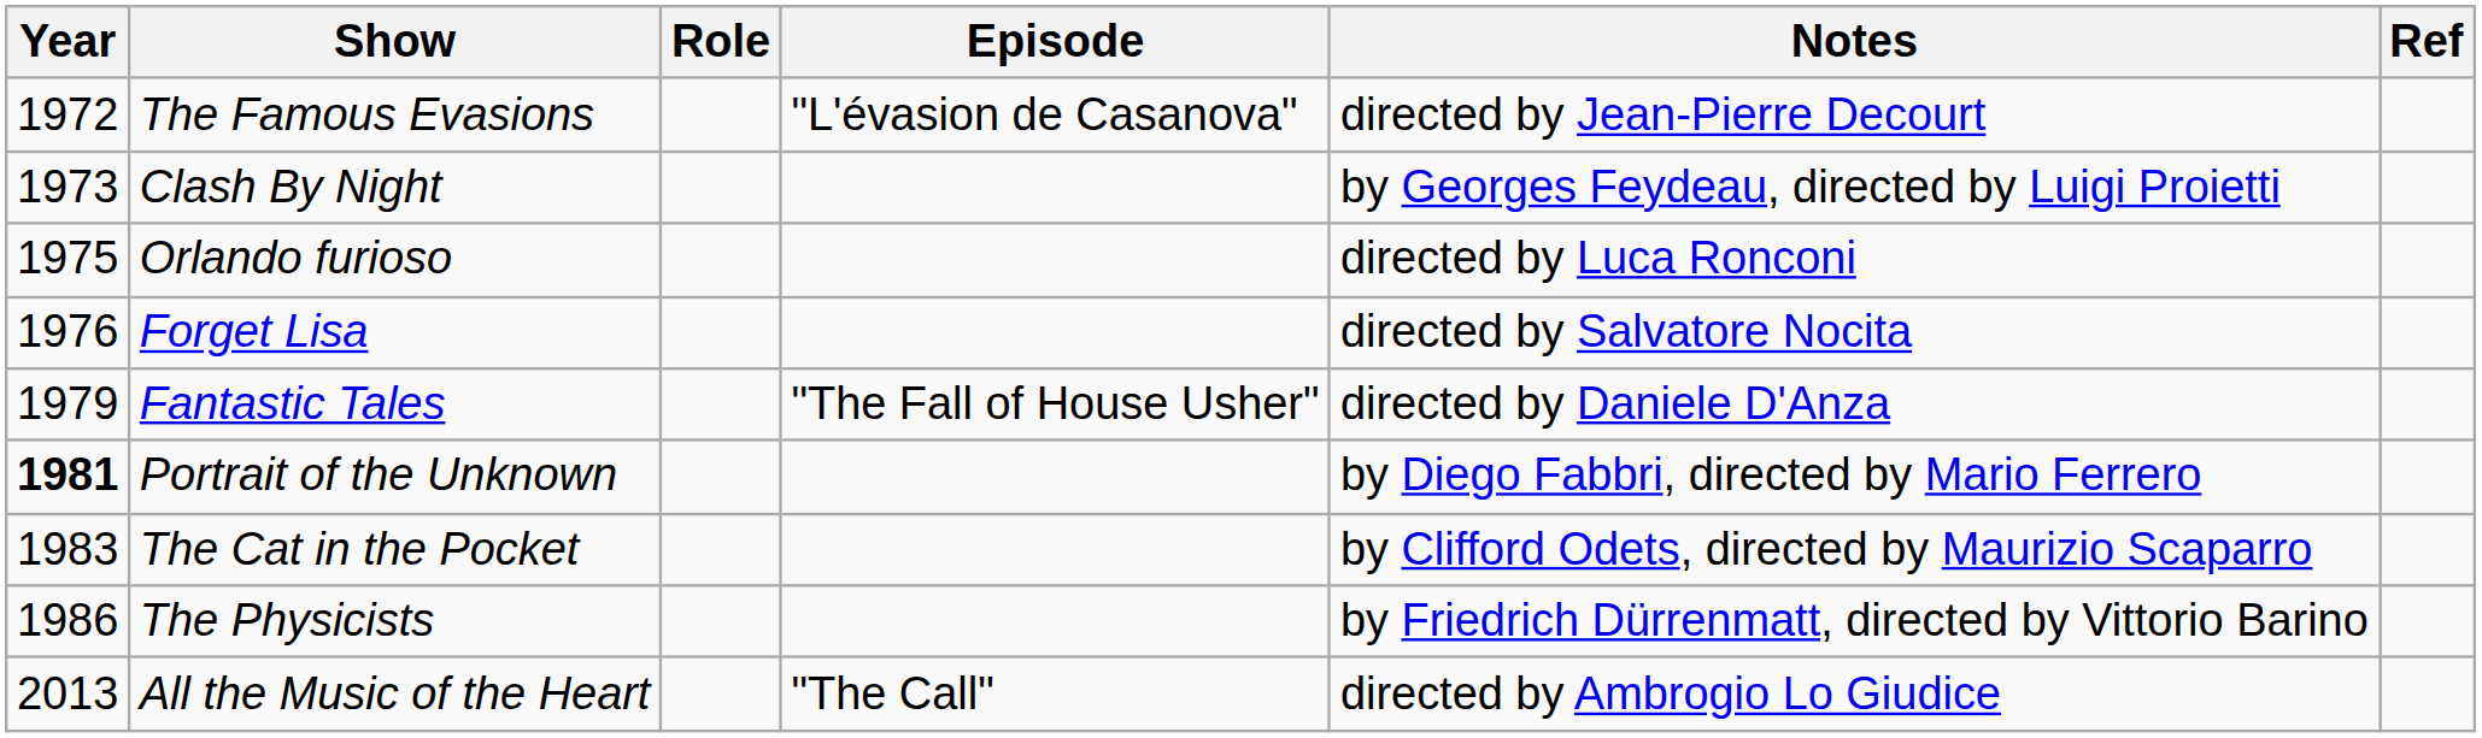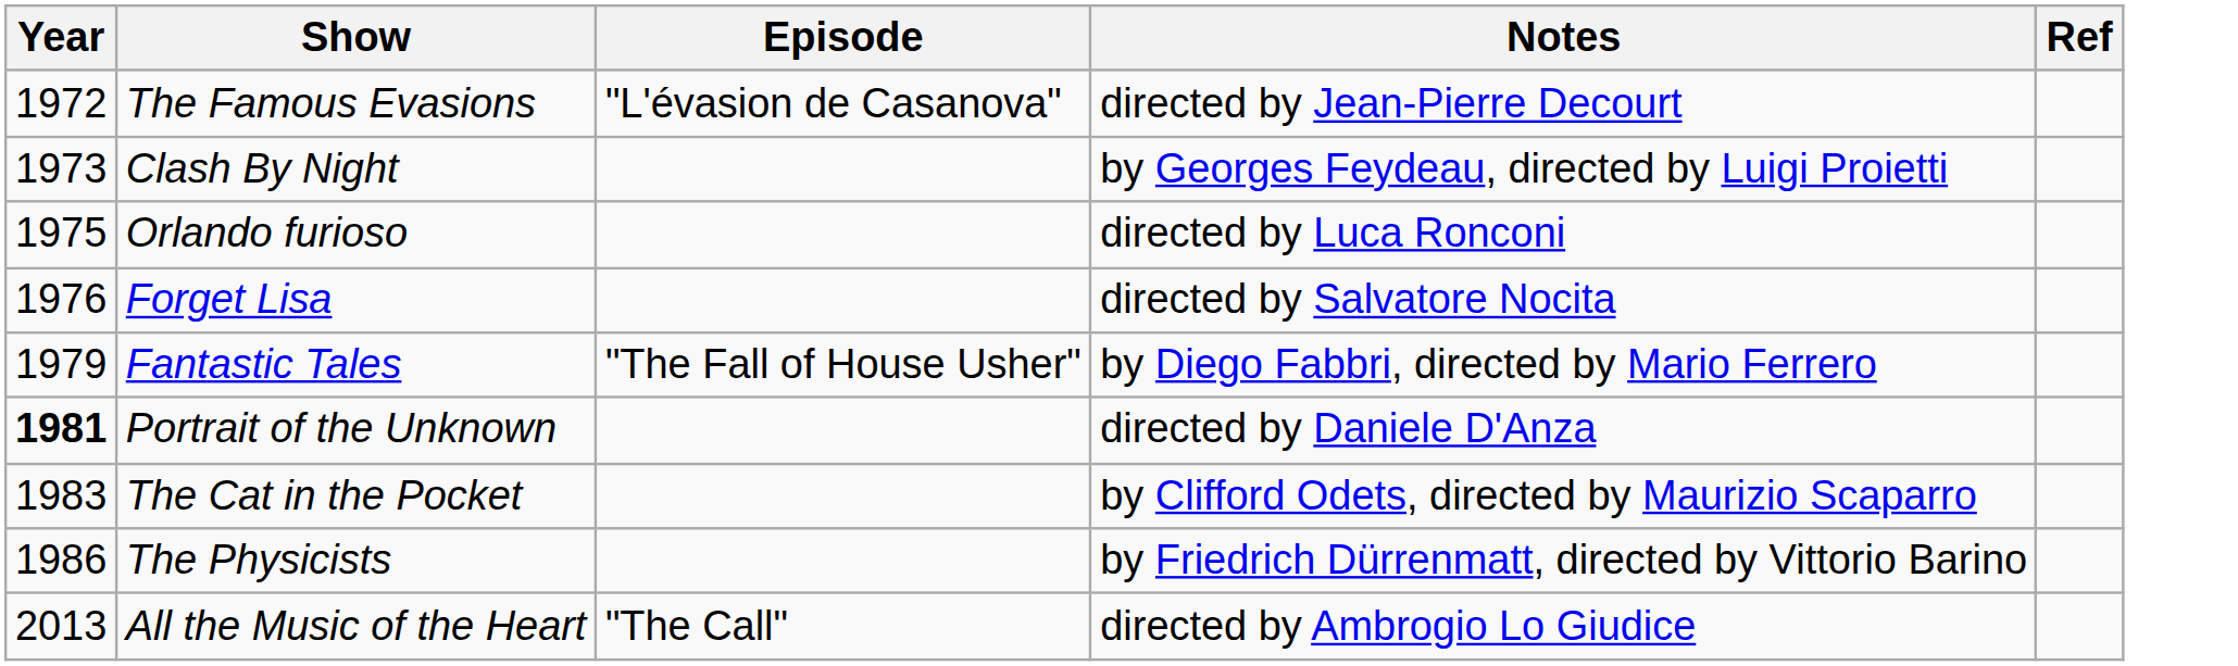- column: Role
Fantastic Tales | Notes: directed by Daniele D'Anza -> by Diego Fabbri, directed by Mario Ferrero
Portrait of the Unknown | Notes: by Diego Fabbri, directed by Mario Ferrero -> directed by Daniele D'Anza
